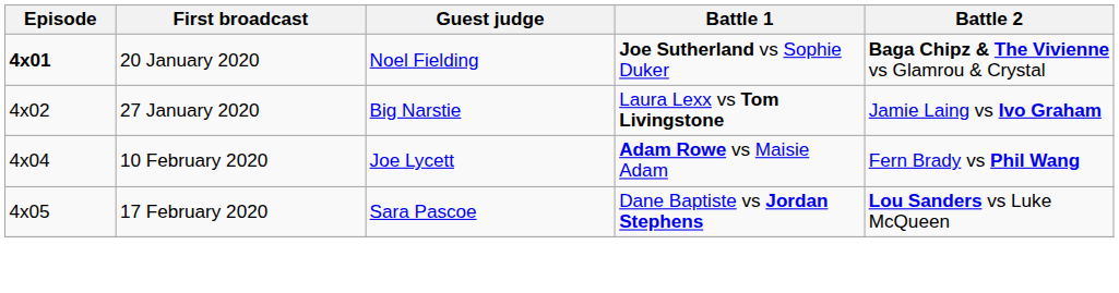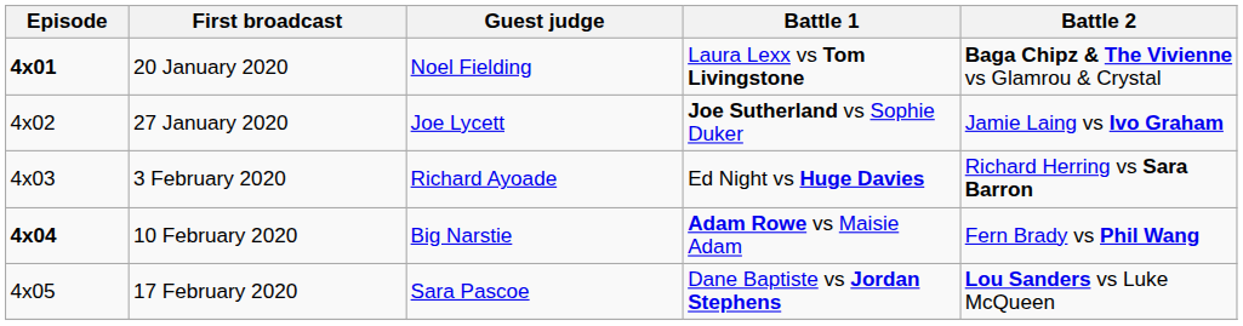20 January 2020 | Battle 1: Joe Sutherland vs Sophie Duker -> Laura Lexx vs Tom Livingstone
27 January 2020 | Guest judge: Big Narstie -> Joe Lycett
27 January 2020 | Battle 1: Laura Lexx vs Tom Livingstone -> Joe Sutherland vs Sophie Duker
+ row: 4x03 | 3 February 2020 | Richard Ayoade | Ed Night vs Huge Davies | Richard Herring vs Sara Barron
10 February 2020 | Episode: normal -> bold
10 February 2020 | Guest judge: Joe Lycett -> Big Narstie
